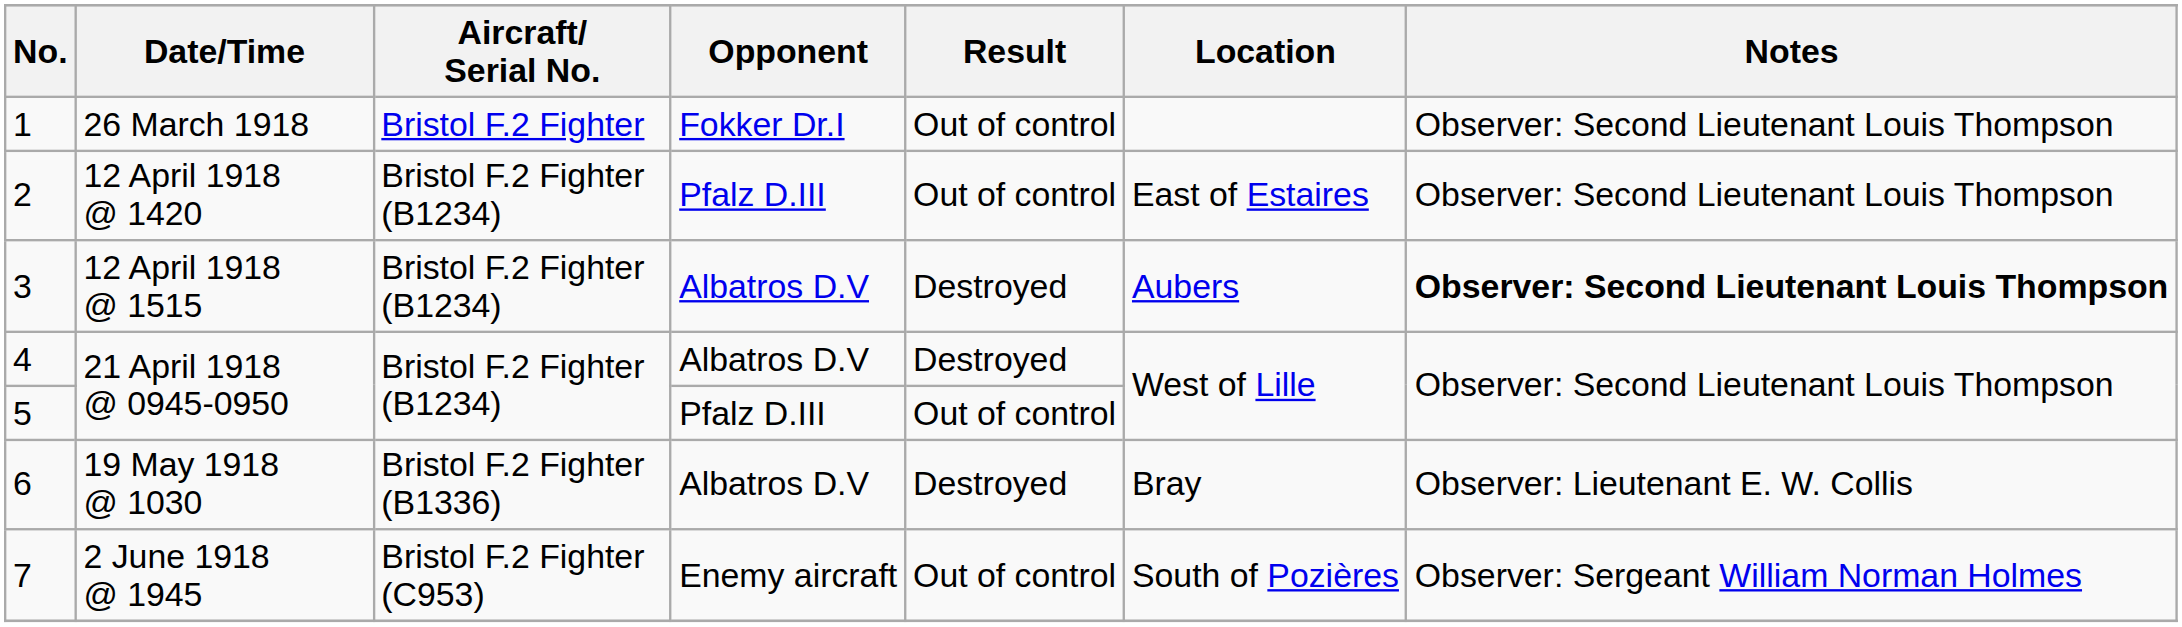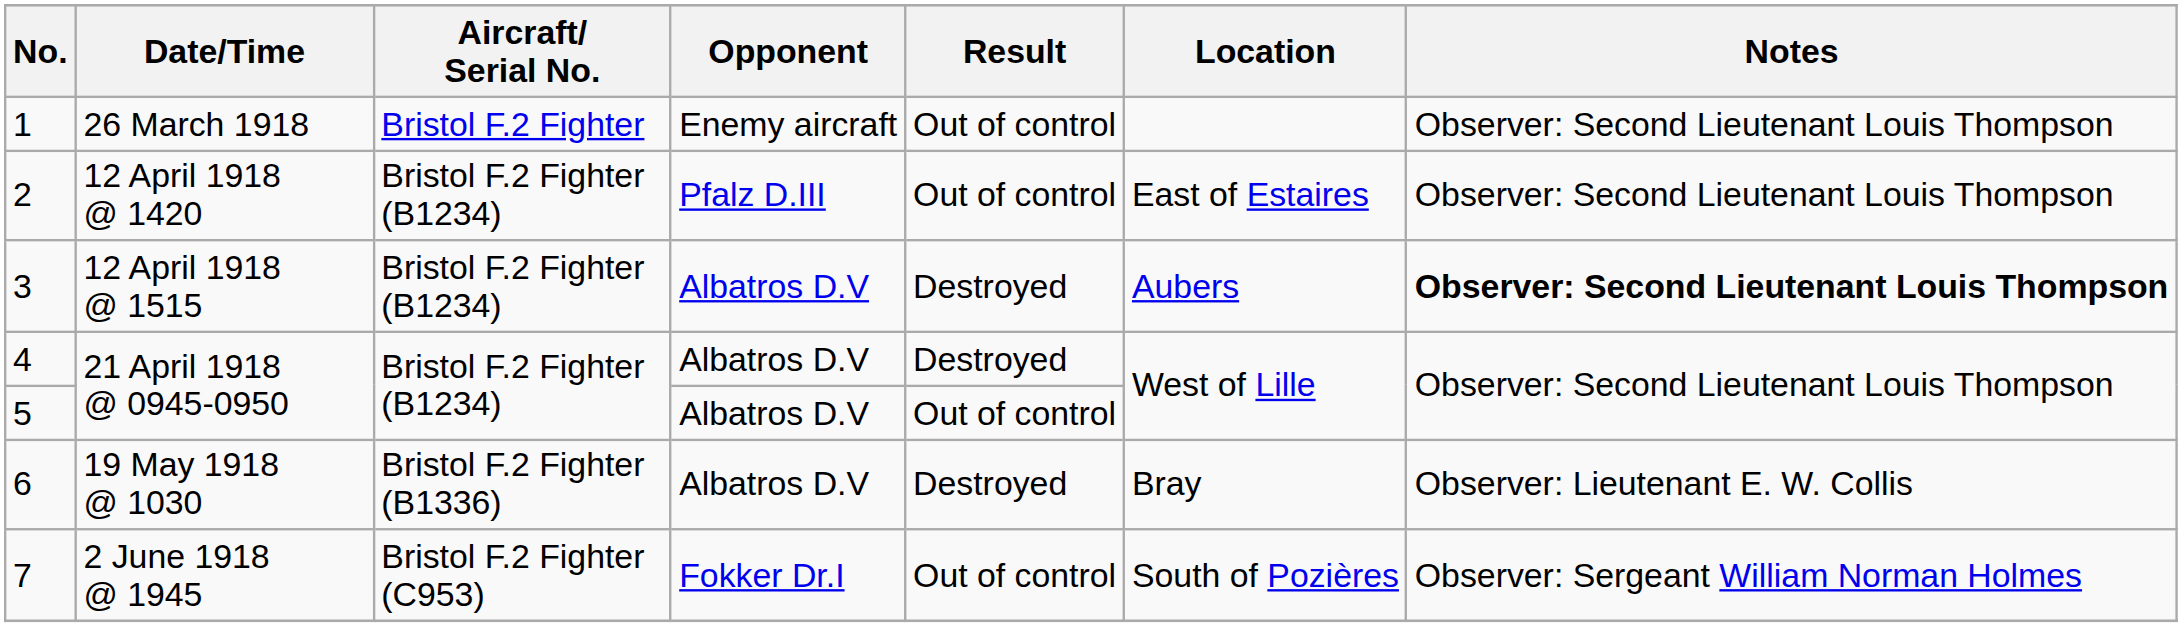1 | Opponent: Fokker Dr.I -> Enemy aircraft
5 | Opponent: Pfalz D.III -> Albatros D.V
7 | Opponent: Enemy aircraft -> Fokker Dr.I
